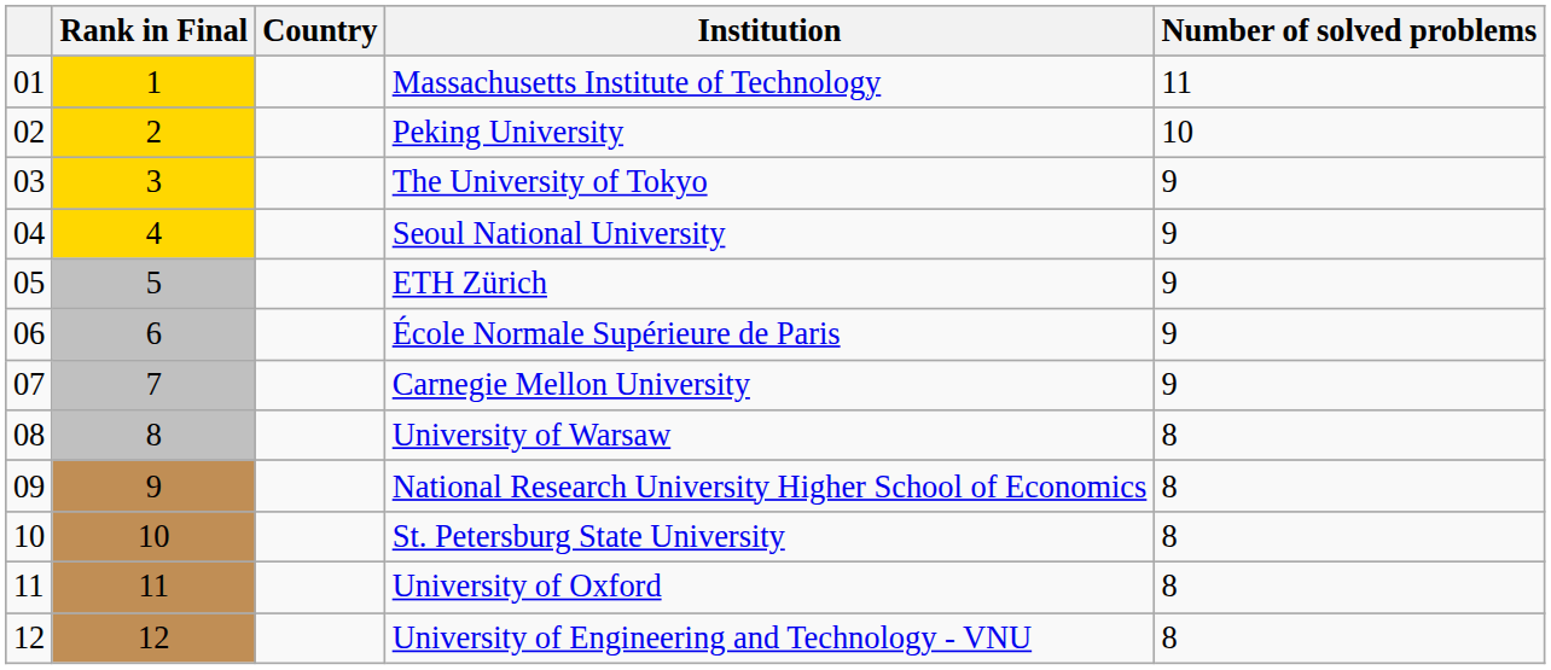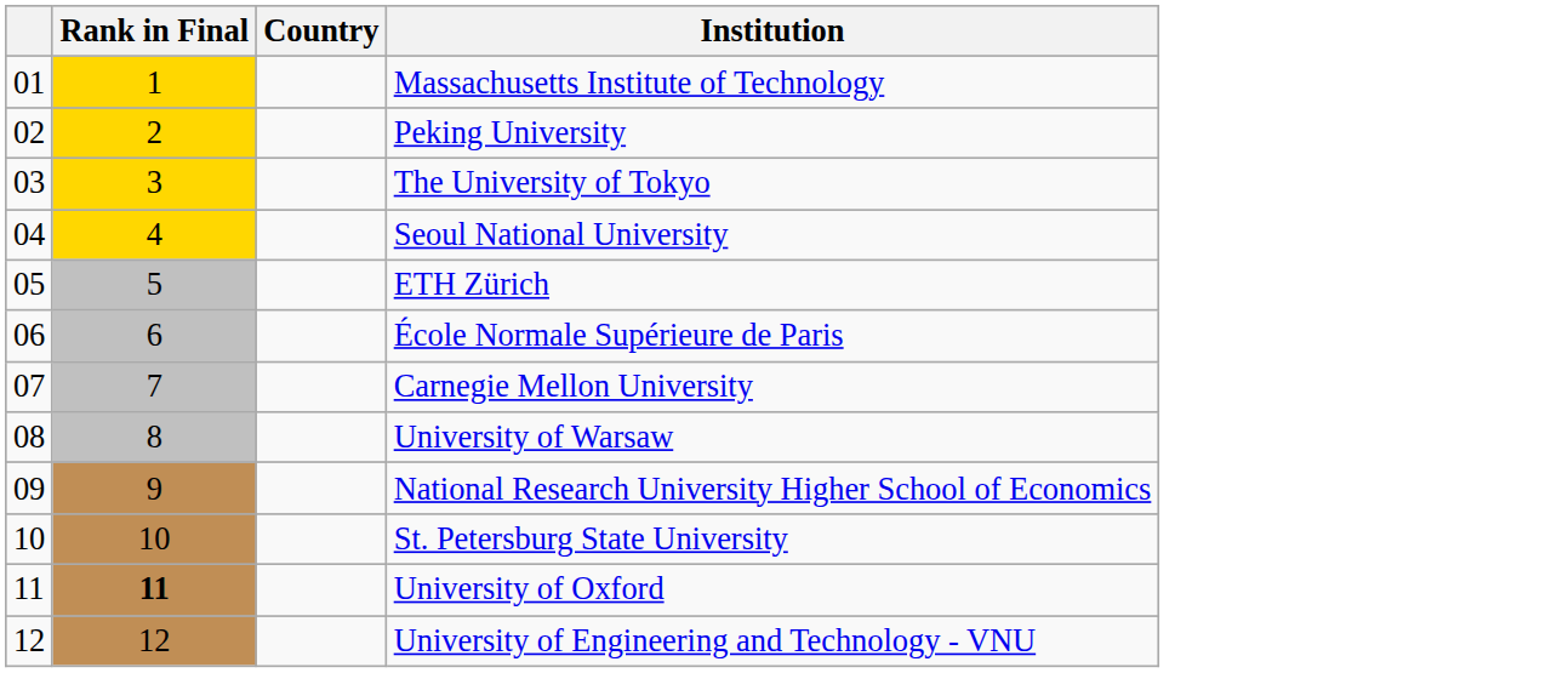- column: Number of solved problems | 11 | 10 | 9 | 9 | 9 | 9 | 9 | 8 | 8 | 8 | 8 | 8
University of Oxford | Rank in Final: normal -> bold
